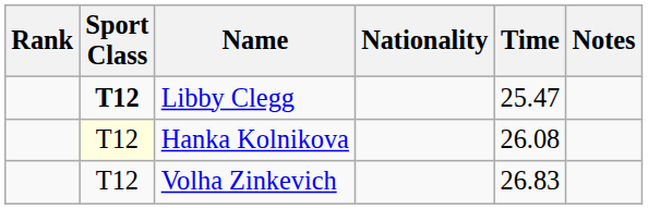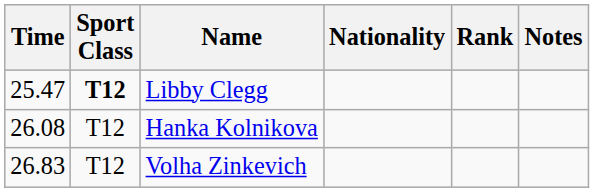columns swapped: Rank <-> Time
Hanka Kolnikova | Sport Class: lightyellow background -> no background
